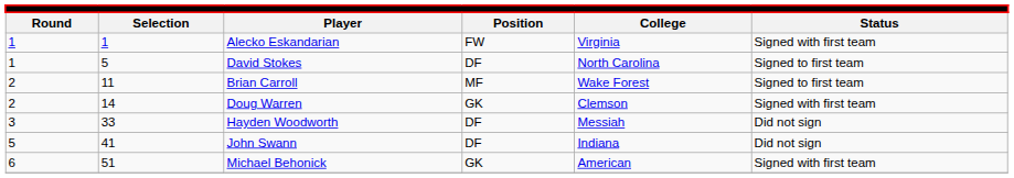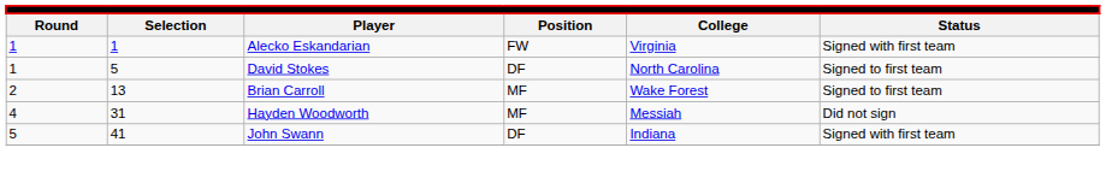Brian Carroll | column 2: 11 -> 13
- row: 2 | 14 | Doug Warren | GK | Clemson | Signed with first team
Hayden Woodworth | column 1: 3 -> 4
Hayden Woodworth | column 2: 33 -> 31
Hayden Woodworth | column 4: DF -> MF
John Swann | column 6: Did not sign -> Signed with first team
- row: 6 | 51 | Michael Behonick | GK | American | Signed with first team
